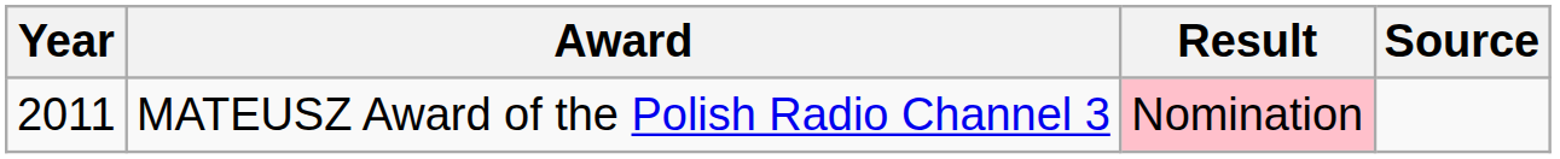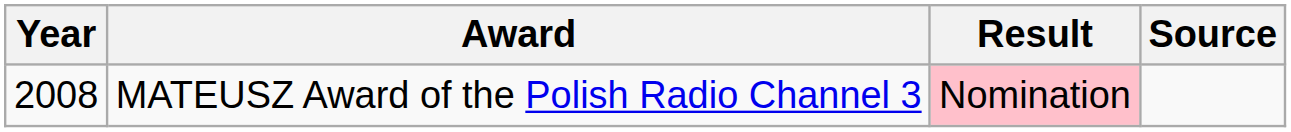MATEUSZ Award of the Polish Radio Channel 3 | Year: 2011 -> 2008
